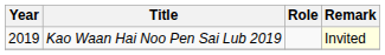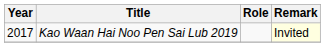Kao Waan Hai Noo Pen Sai Lub 2019 | Year: 2019 -> 2017
